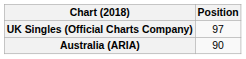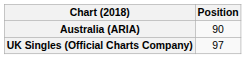rows swapped: Australia (ARIA) <-> UK Singles (Official Charts Company)
